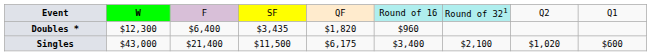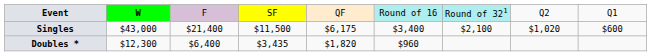rows swapped: Singles <-> Doubles *
